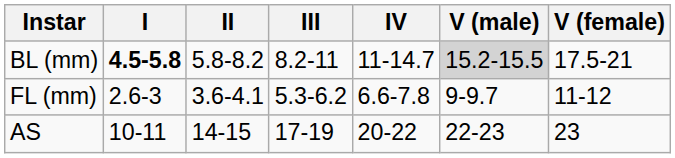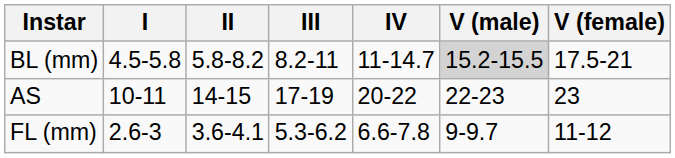BL (mm) | I: bold -> normal
rows swapped: FL (mm) <-> AS
